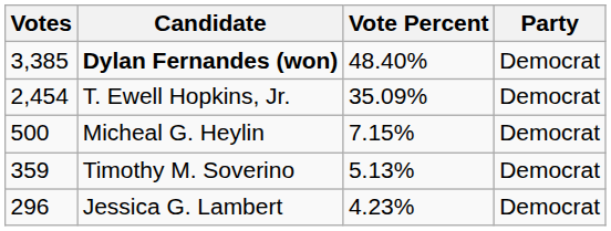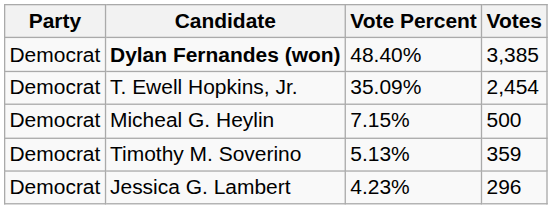columns swapped: Party <-> Votes
